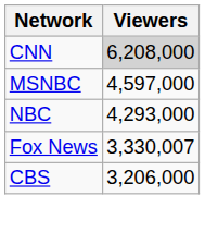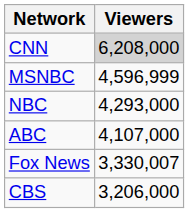MSNBC | Viewers: 4,597,000 -> 4,596,999
+ row: ABC | 4,107,000
